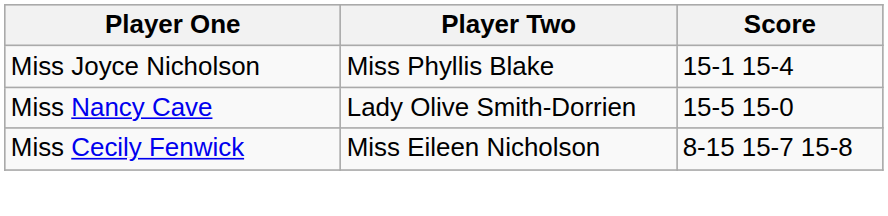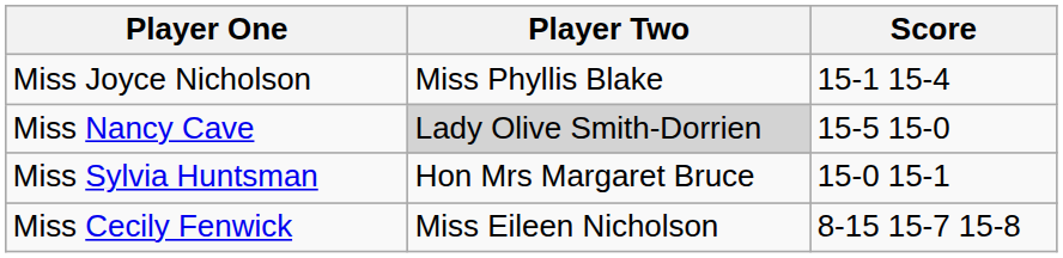Miss Nancy Cave | Player Two: no background -> lightgrey background
+ row: Miss Sylvia Huntsman | Hon Mrs Margaret Bruce | 15-0 15-1
